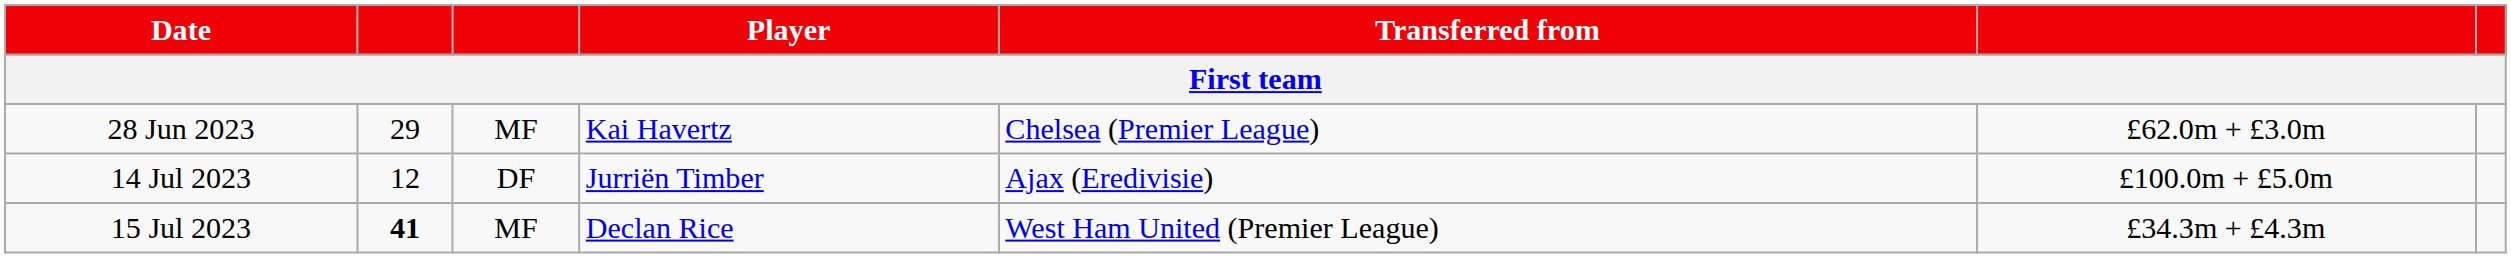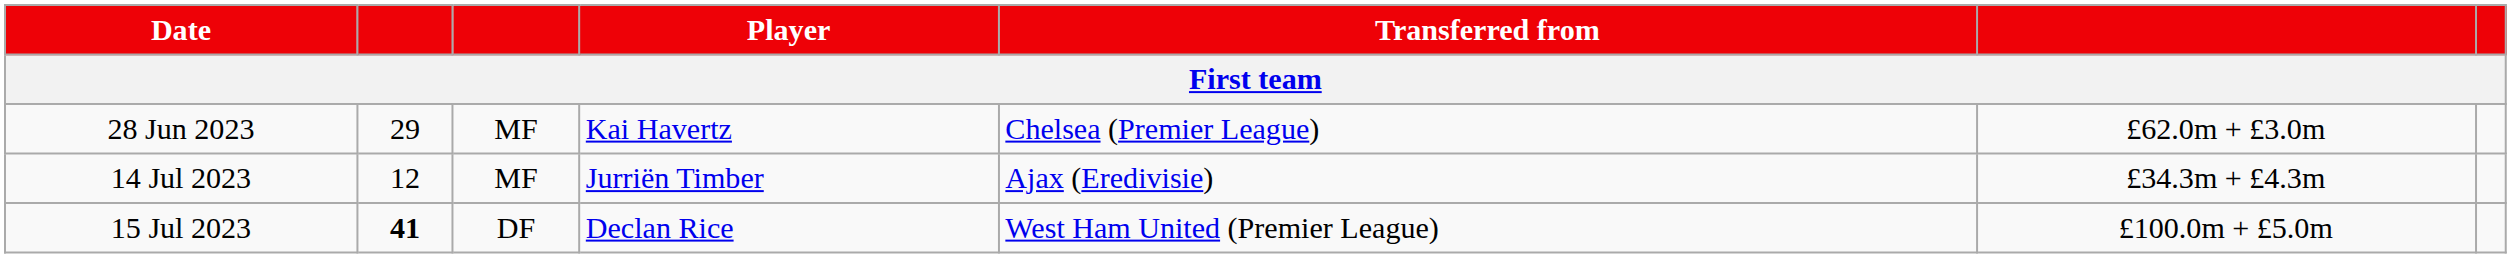14 Jul 2023 | column 3: DF -> MF
14 Jul 2023 | column 6: £100.0m + £5.0m -> £34.3m + £4.3m
15 Jul 2023 | column 3: MF -> DF
15 Jul 2023 | column 6: £34.3m + £4.3m -> £100.0m + £5.0m
